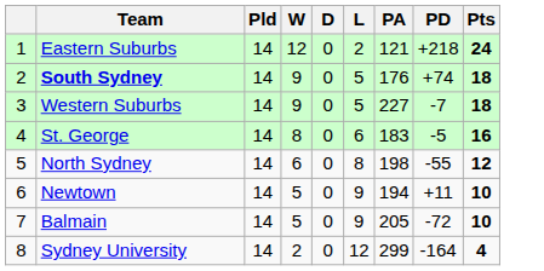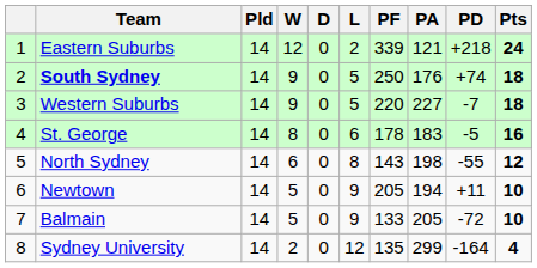+ column: PF | 339 | 250 | 220 | 178 | 143 | 205 | 133 | 135
